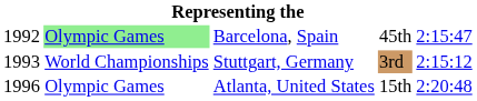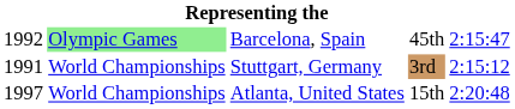Stuttgart, Germany | column 1: 1993 -> 1991
Atlanta, United States | column 1: 1996 -> 1997
Atlanta, United States | column 2: Olympic Games -> World Championships
